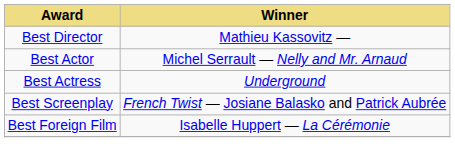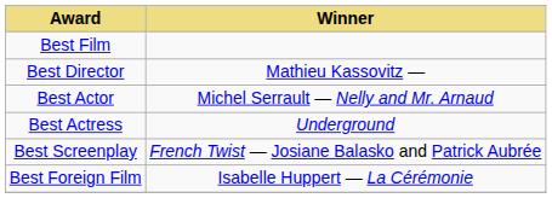+ row: Best Film
